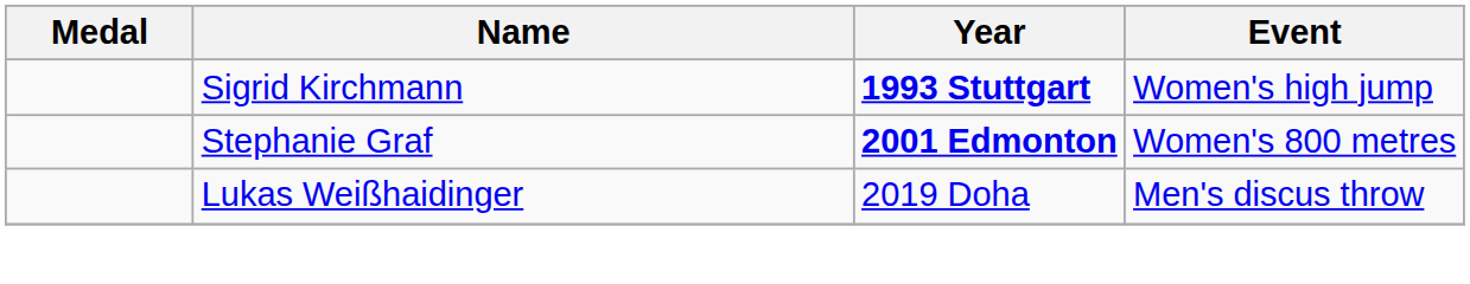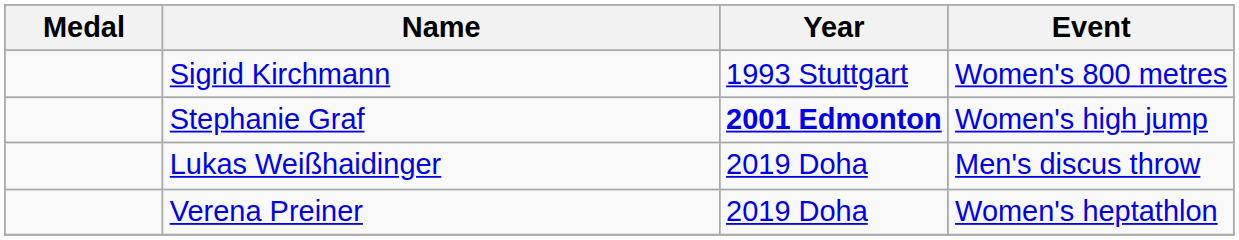Sigrid Kirchmann | Year: bold -> normal
Sigrid Kirchmann | Event: Women's high jump -> Women's 800 metres
Stephanie Graf | Event: Women's 800 metres -> Women's high jump
+ row: Verena Preiner | 2019 Doha | Women's heptathlon
